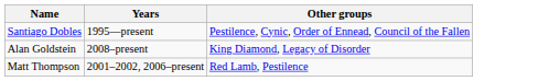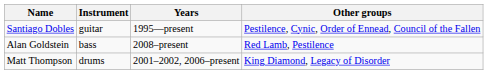+ column: Instrument | guitar | bass | drums
Alan Goldstein | Other groups: King Diamond, Legacy of Disorder -> Red Lamb, Pestilence
Matt Thompson | Other groups: Red Lamb, Pestilence -> King Diamond, Legacy of Disorder
